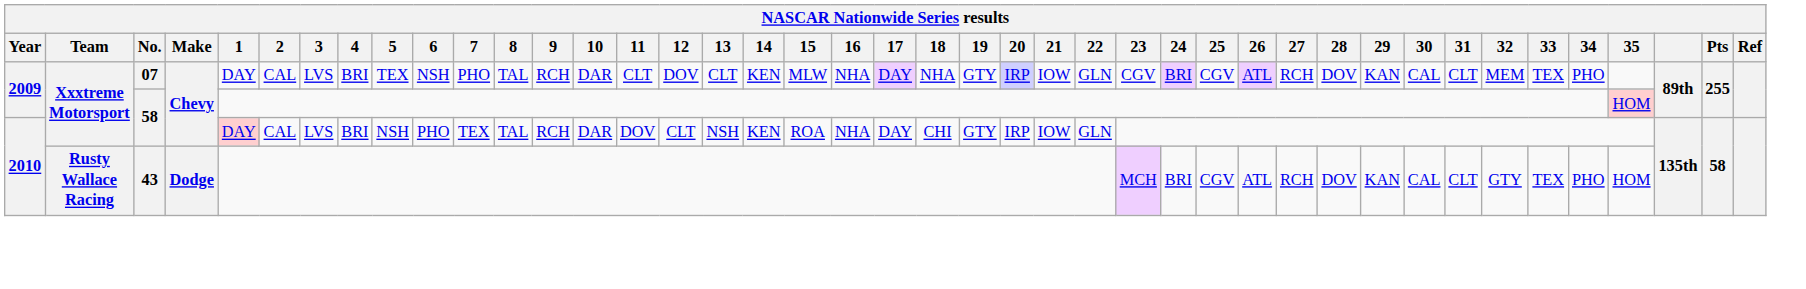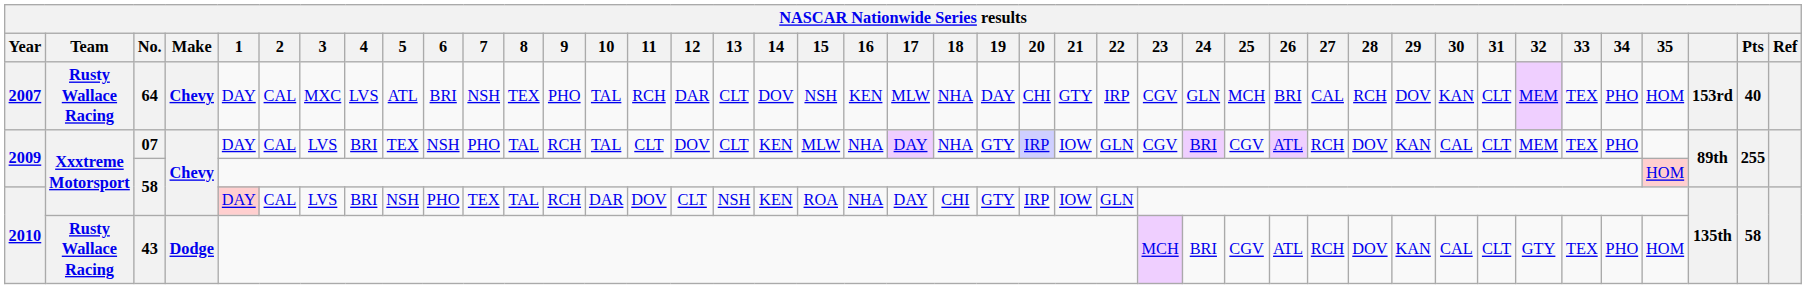+ row: 2007 | Rusty Wallace Racing | 64 | Chevy | DAY | CAL | MXC | LVS | ATL | BRI | NSH | TEX | PHO | TAL | RCH | DAR | CLT | DOV | NSH | KEN | MLW | NHA | DAY | CHI | GTY | IRP | CGV | GLN | MCH | BRI | CAL | RCH | DOV | KAN | CLT | MEM | TEX | PHO | HOM | 153rd | 40
07 | 10: DAR -> TAL
